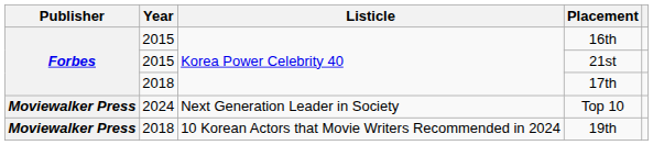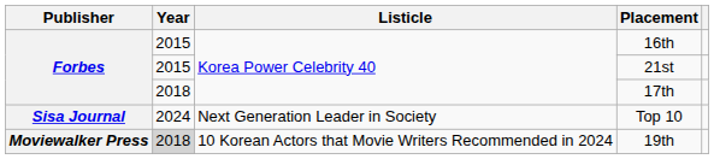Top 10 | Publisher: Moviewalker Press -> Sisa Journal
19th | Year: no background -> lightgrey background
